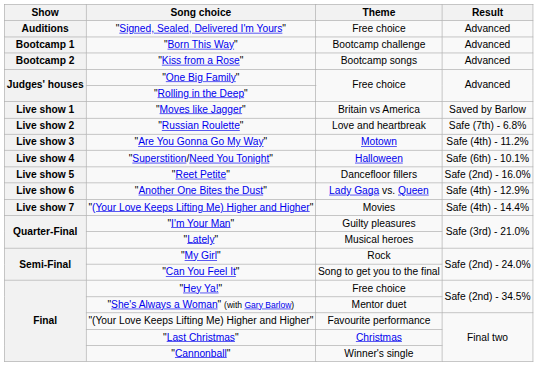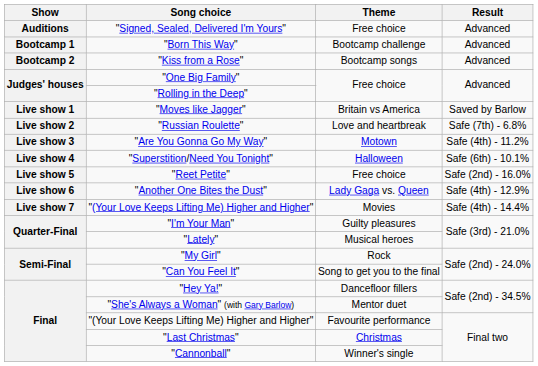"Reet Petite" | Theme: Dancefloor fillers -> Free choice
"Hey Ya!" | Theme: Free choice -> Dancefloor fillers
